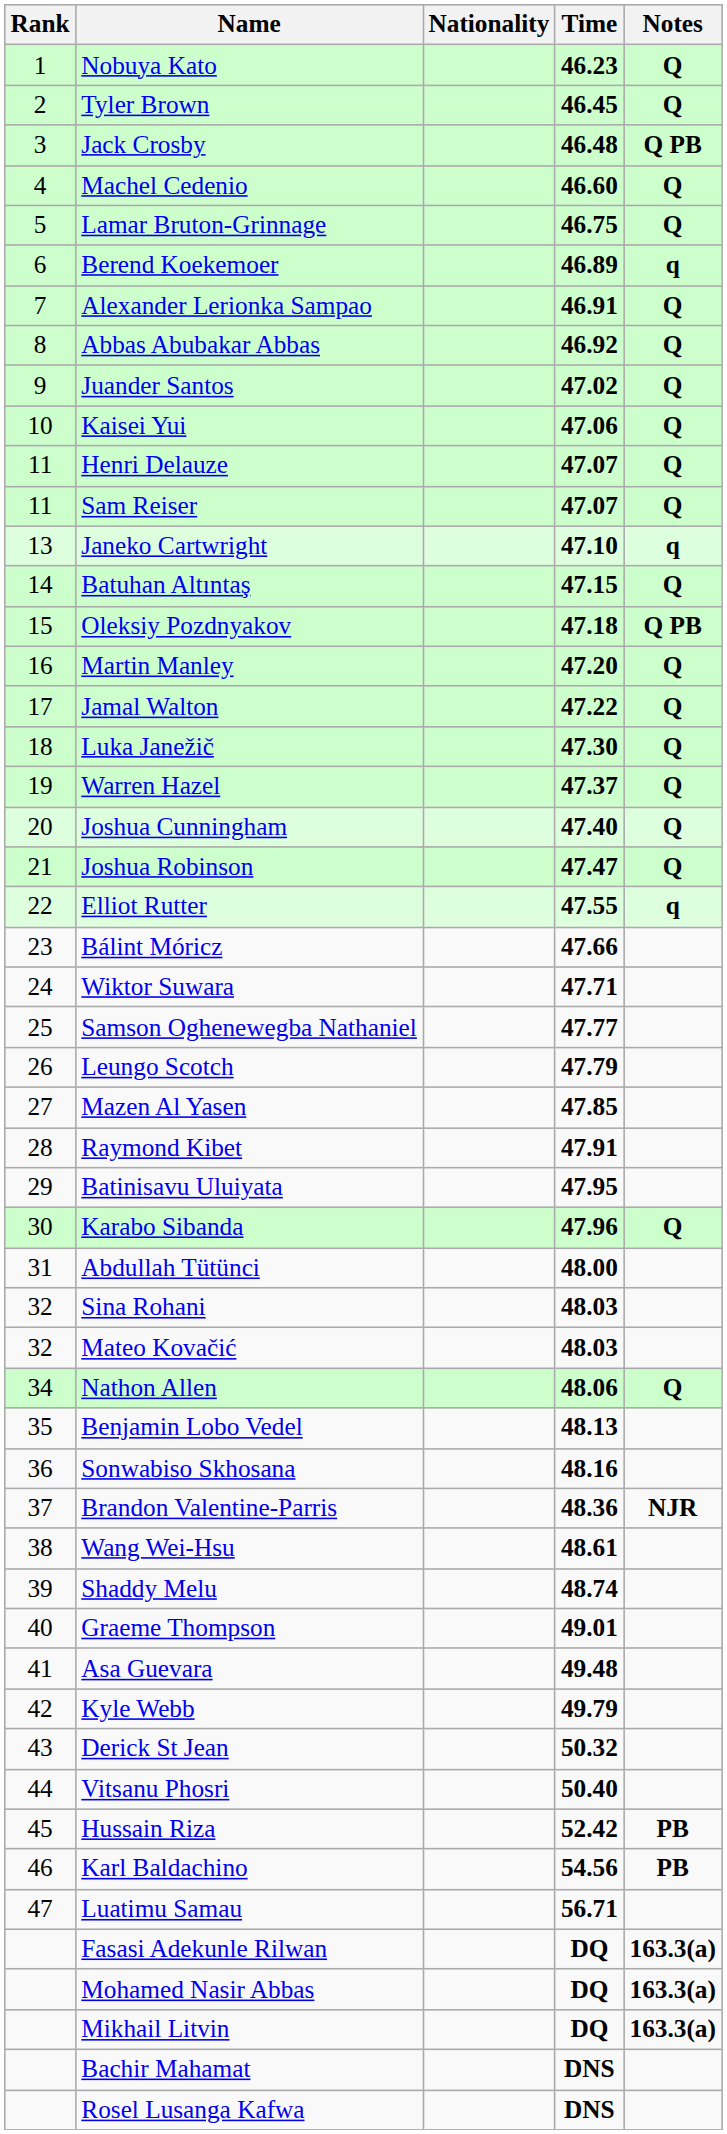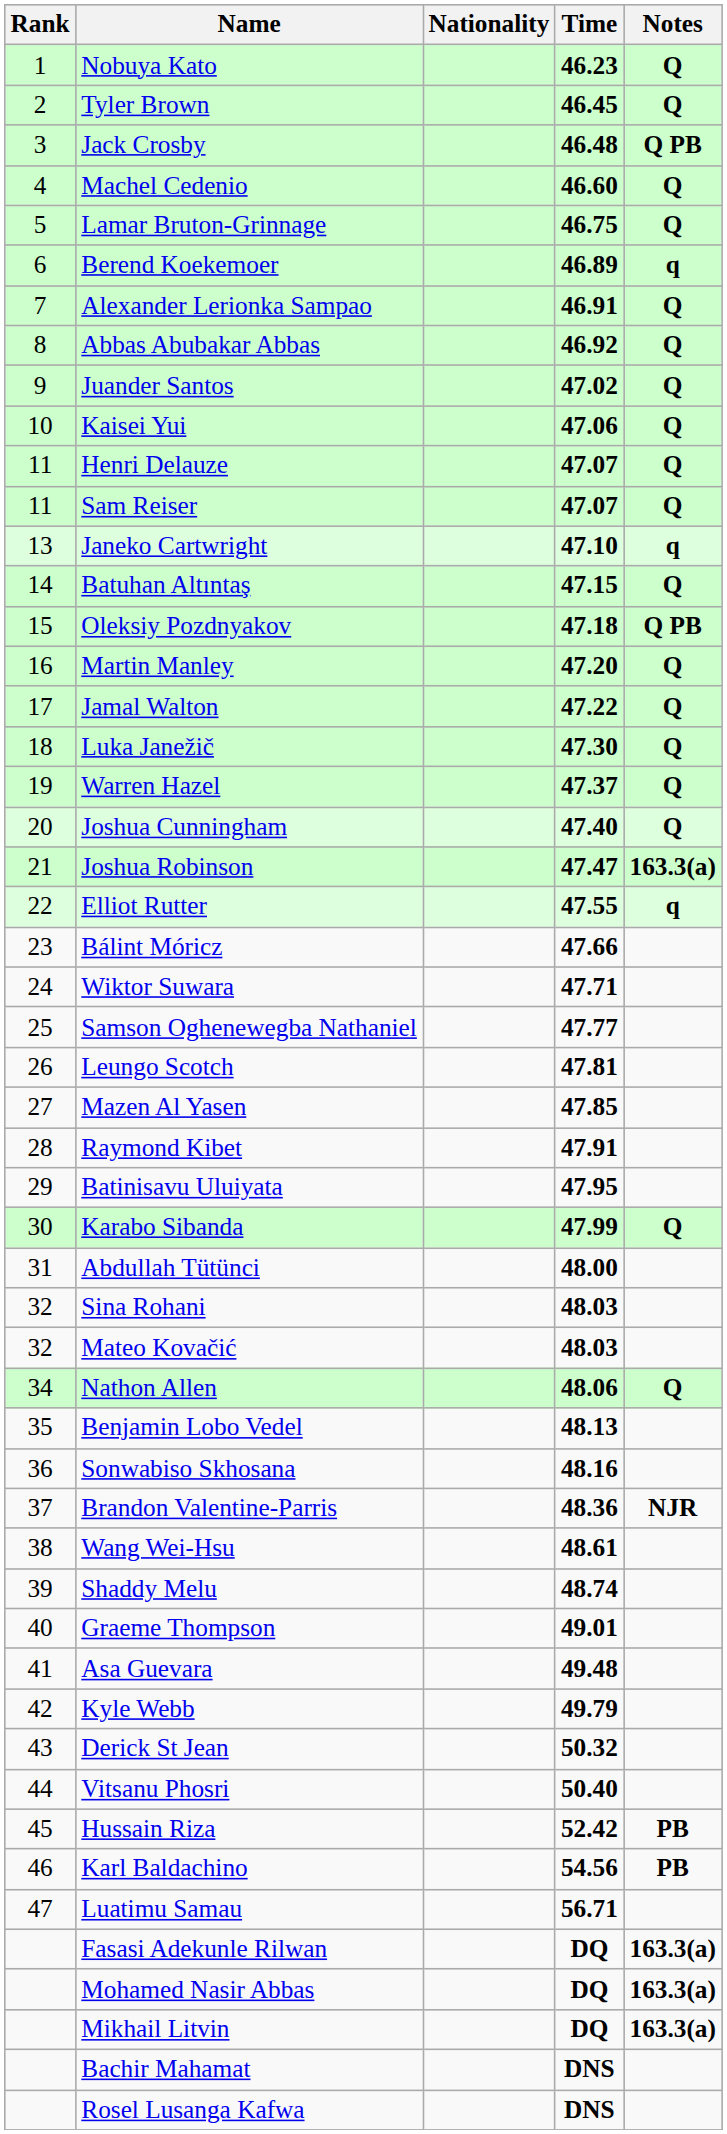Joshua Robinson | Notes: Q -> 163.3(a)
Leungo Scotch | Time: 47.79 -> 47.81
Karabo Sibanda | Time: 47.96 -> 47.99
